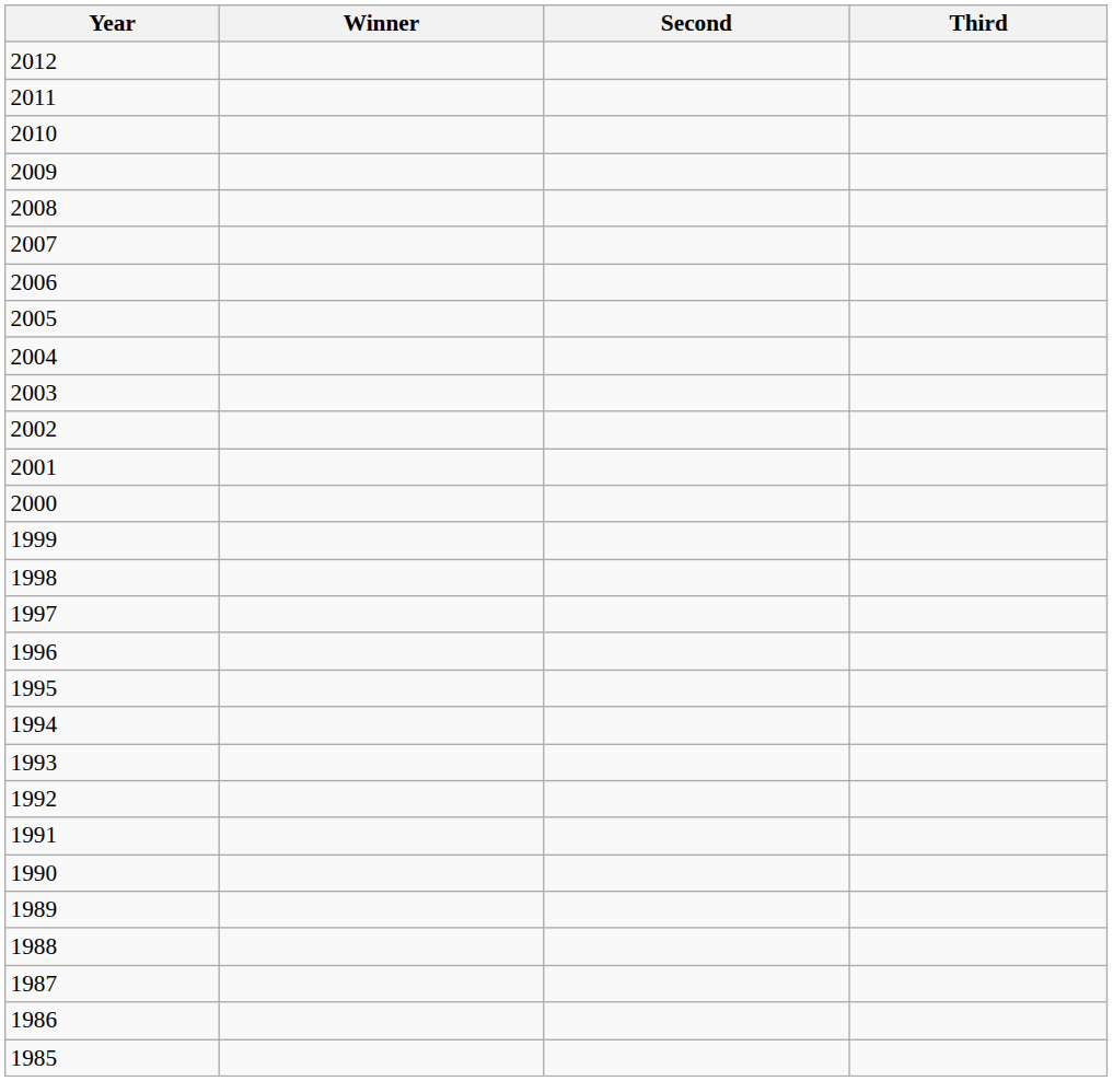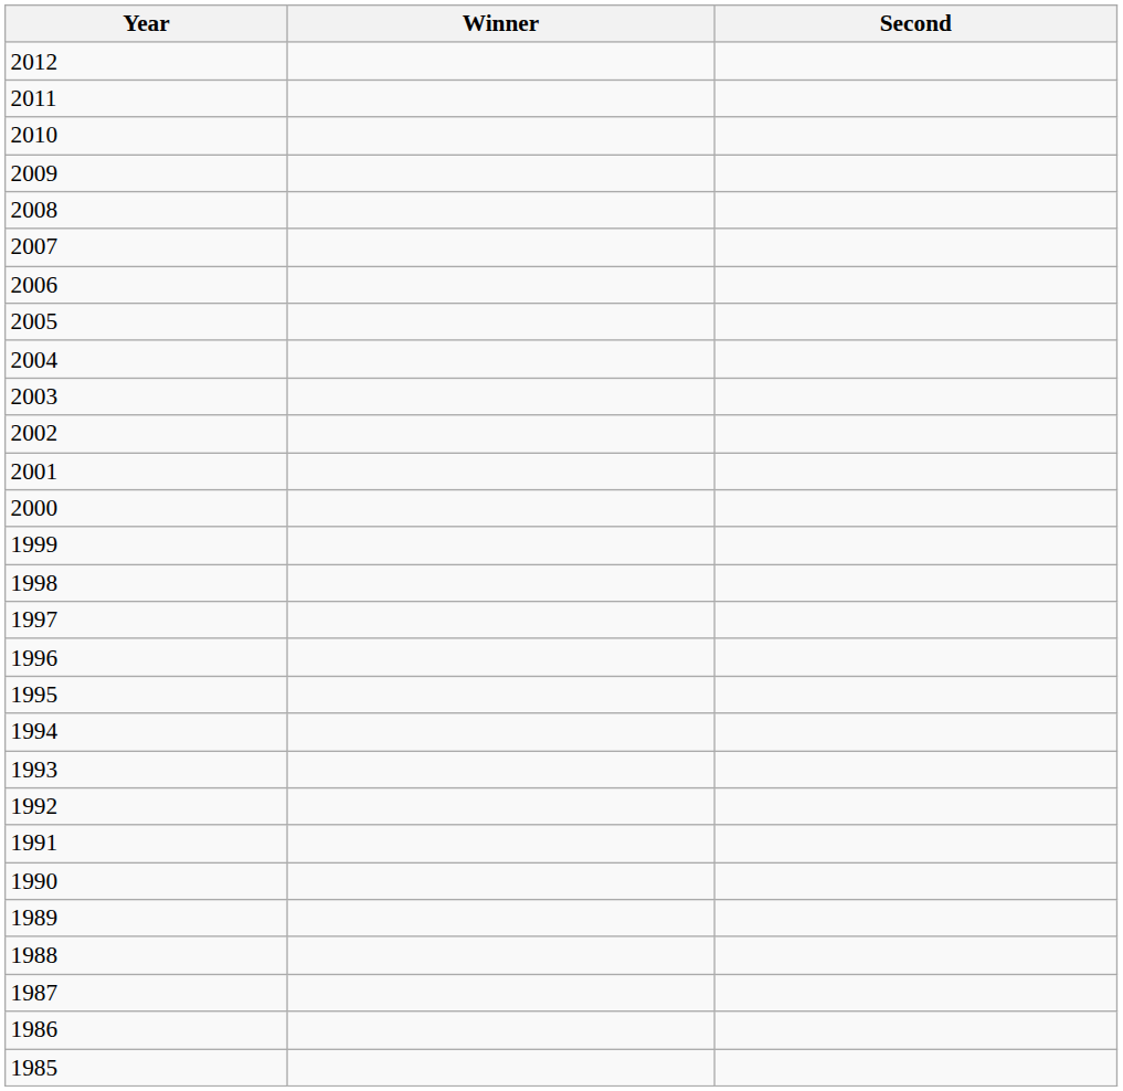- column: Third
